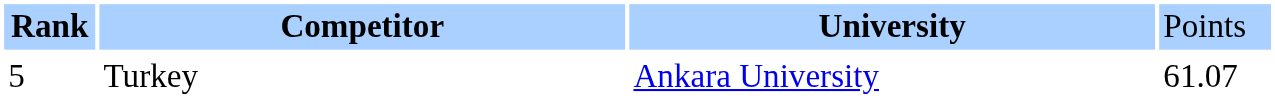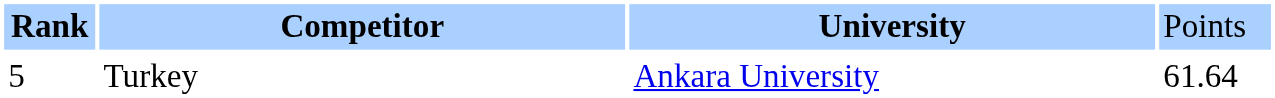Turkey | column 4: 61.07 -> 61.64
